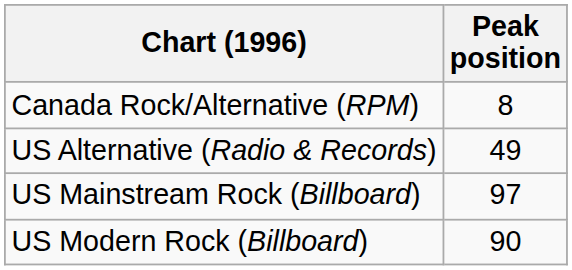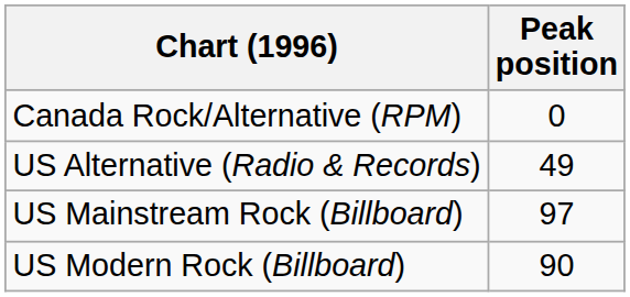Canada Rock/Alternative (RPM) | Peak position: 8 -> 0
